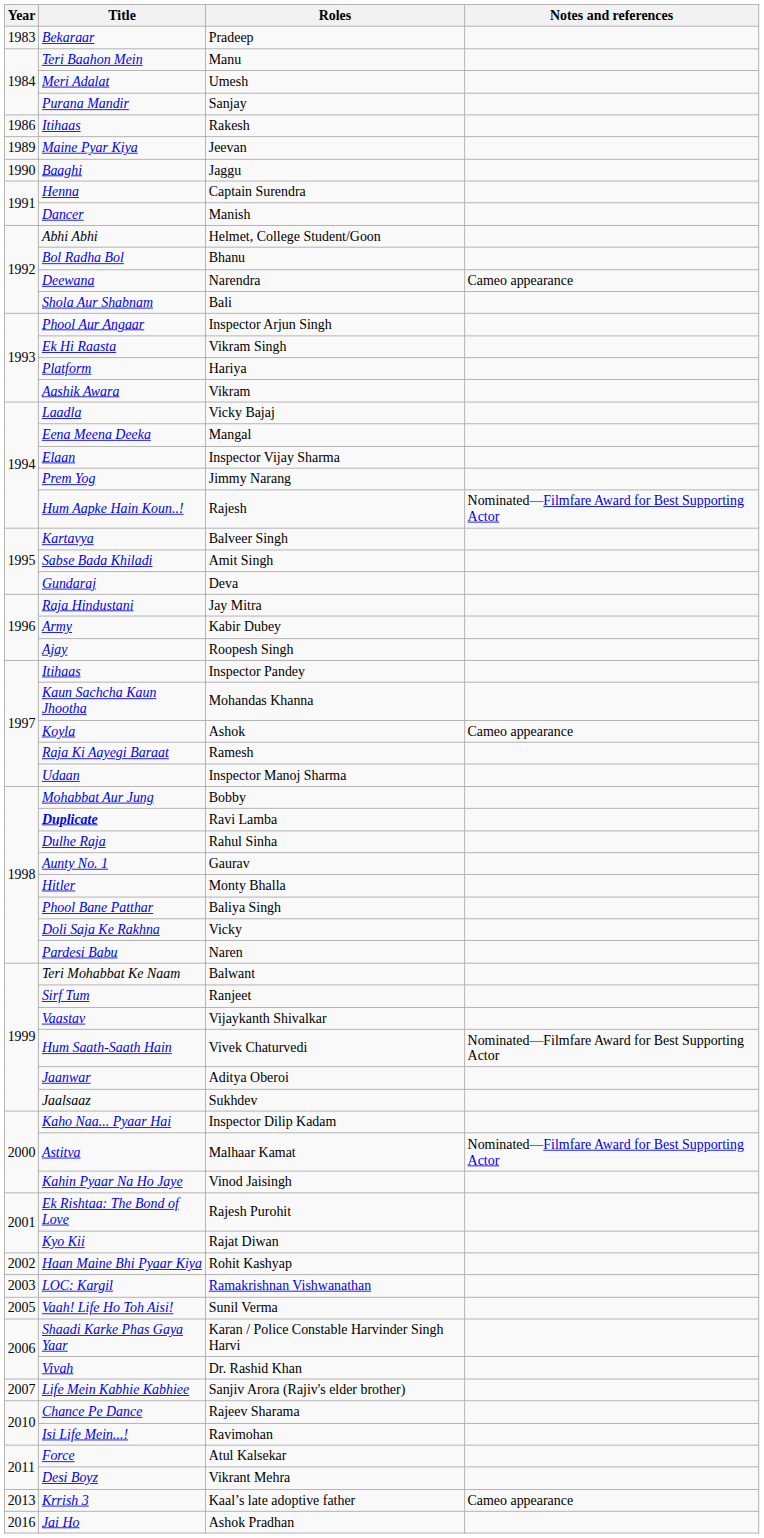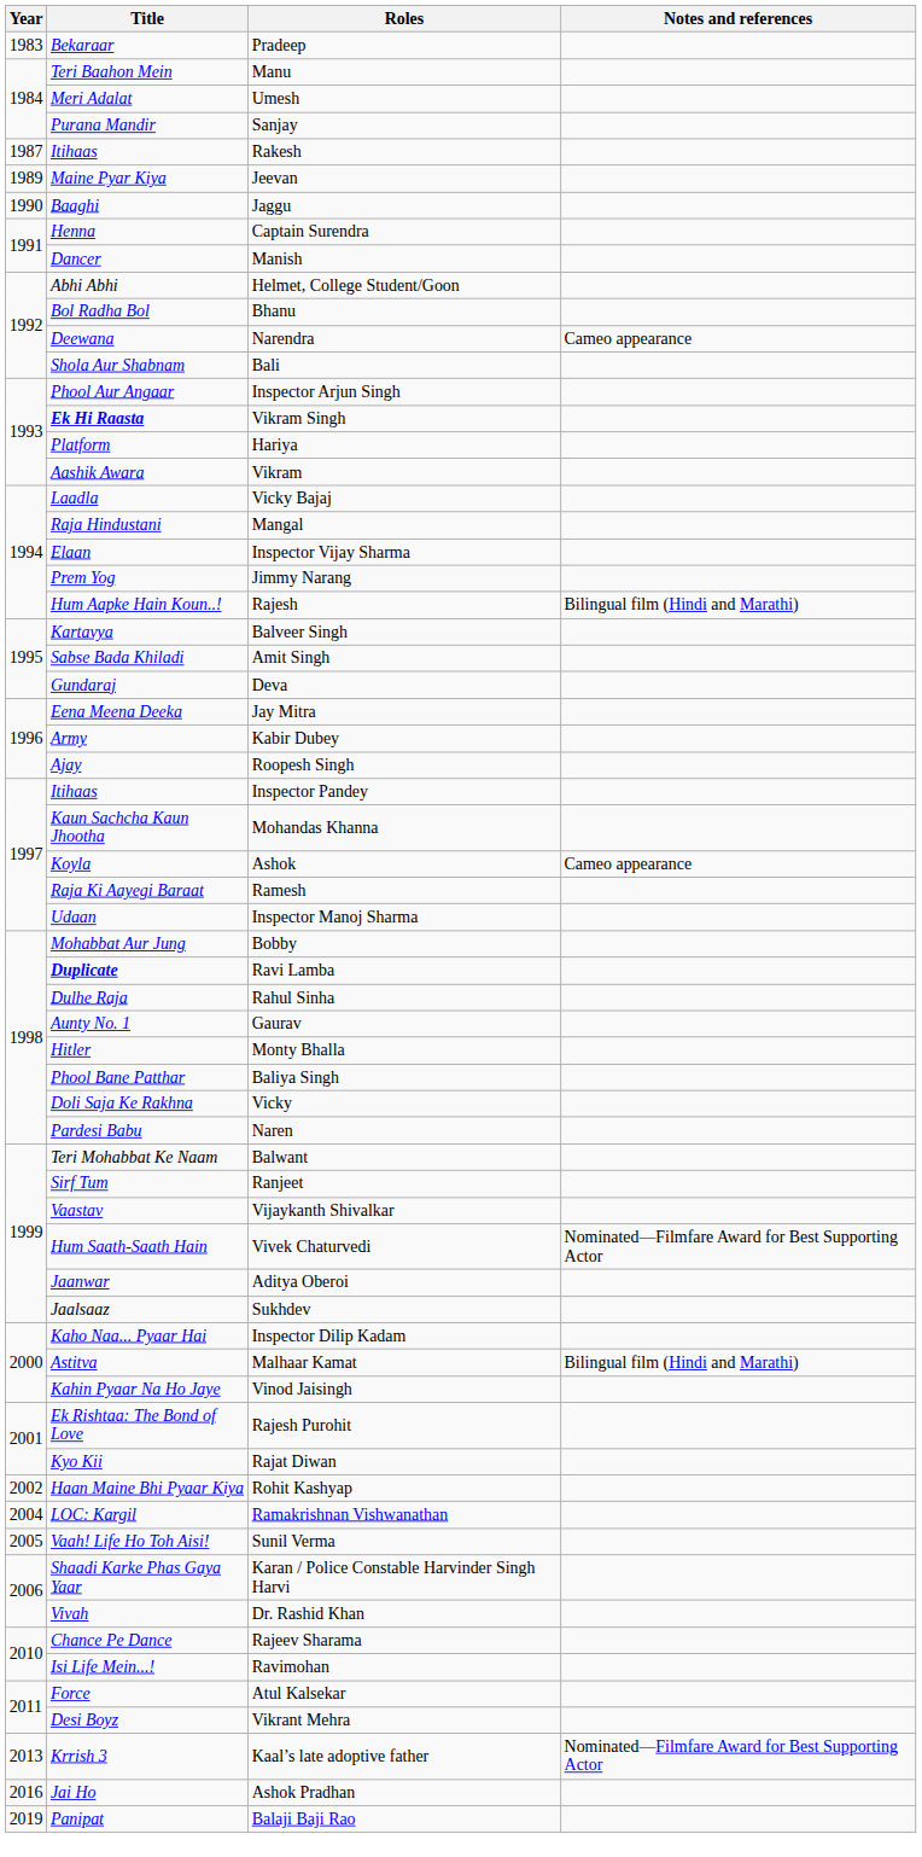Rakesh | Year: 1986 -> 1987
Vikram Singh | Title: normal -> bold
Mangal | Title: Eena Meena Deeka -> Raja Hindustani
Rajesh | Notes and references: Nominated—Filmfare Award for Best Supporting Actor -> Bilingual film (Hindi and Marathi)
Jay Mitra | Title: Raja Hindustani -> Eena Meena Deeka
Malhaar Kamat | Notes and references: Nominated—Filmfare Award for Best Supporting Actor -> Bilingual film (Hindi and Marathi)
Ramakrishnan Vishwanathan | Year: 2003 -> 2004
- row: 2007 | Life Mein Kabhie Kabhiee | Sanjiv Arora (Rajiv's elder brother)
Kaal’s late adoptive father | Notes and references: Cameo appearance -> Nominated—Filmfare Award for Best Supporting Actor
+ row: 2019 | Panipat | Balaji Baji Rao
